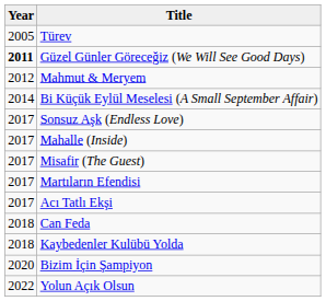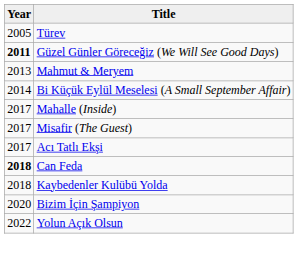Mahmut & Meryem | Year: 2012 -> 2013
- row: 2017 | Sonsuz Aşk (Endless Love)
- row: 2017 | Martıların Efendisi
Can Feda | Year: normal -> bold
